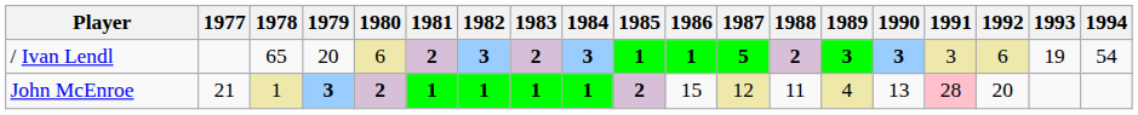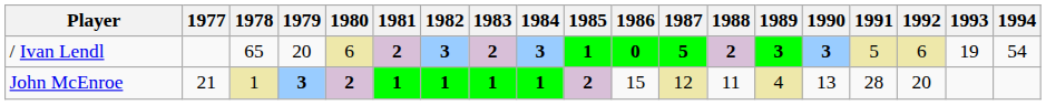/ Ivan Lendl | 1986: 1 -> 0
/ Ivan Lendl | 1991: 3 -> 5
John McEnroe | 1991: pink background -> no background
